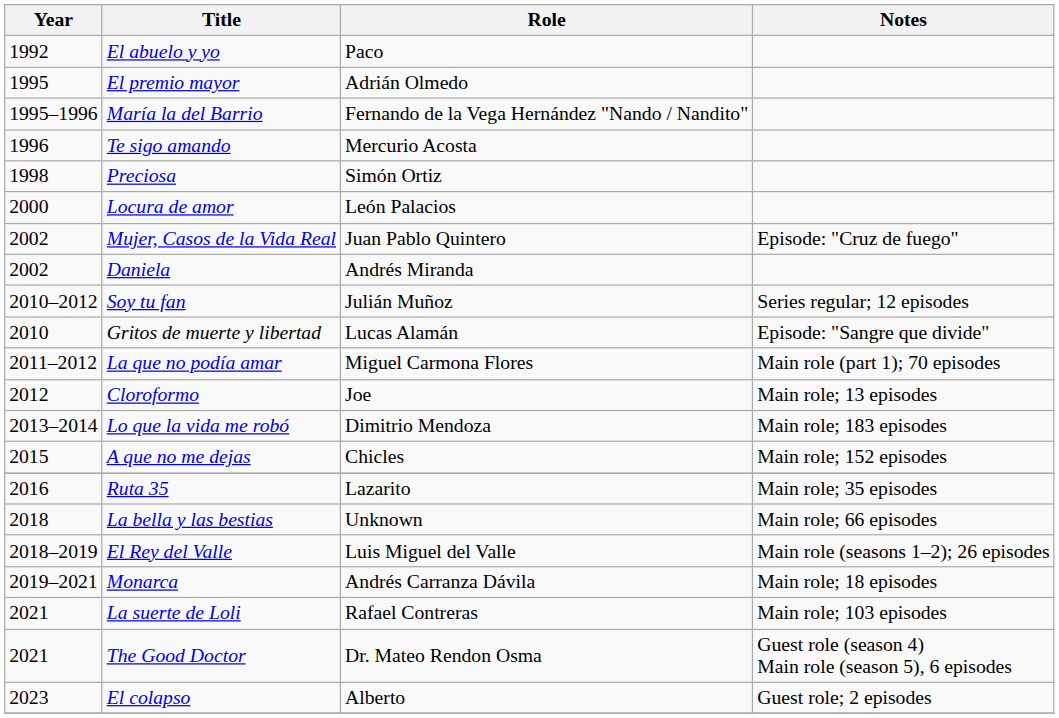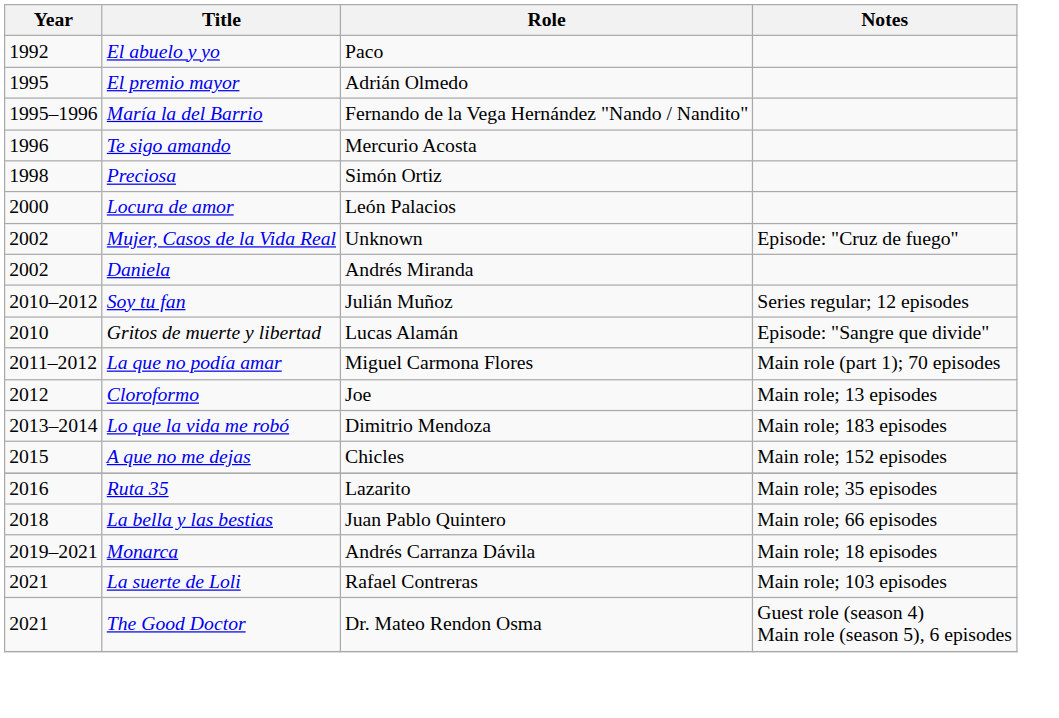Mujer, Casos de la Vida Real | Role: Juan Pablo Quintero -> Unknown
La bella y las bestias | Role: Unknown -> Juan Pablo Quintero
- row: 2018–2019 | El Rey del Valle | Luis Miguel del Valle | Main role (seasons 1–2); 26 episodes
- row: 2023 | El colapso | Alberto | Guest role; 2 episodes
